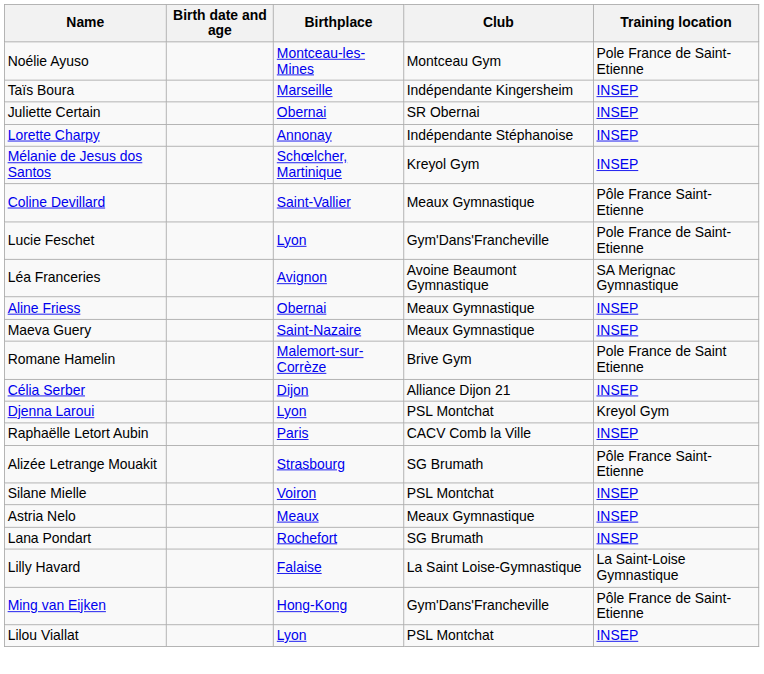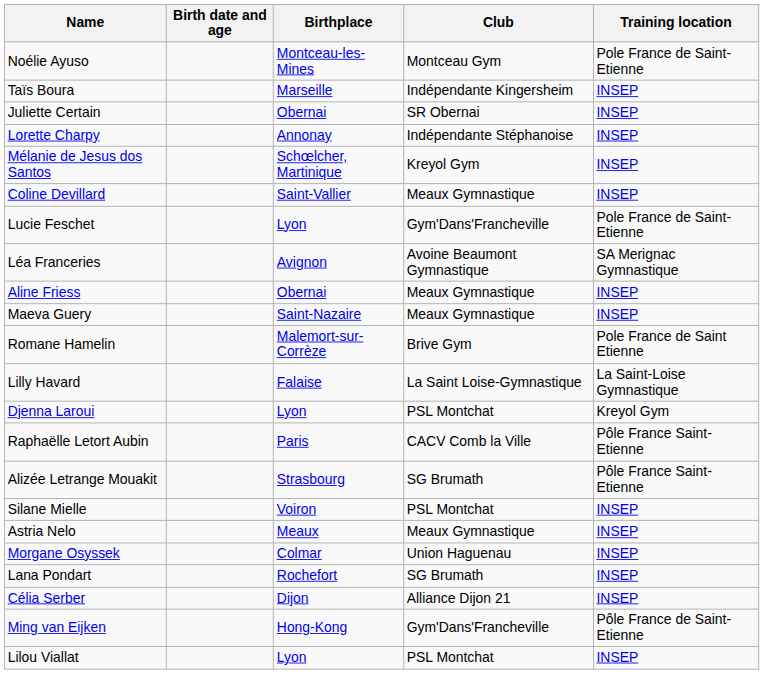Coline Devillard | Training location: Pôle France Saint-Etienne -> INSEP
rows swapped: Lilly Havard <-> Célia Serber
Raphaëlle Letort Aubin | Training location: INSEP -> Pôle France Saint-Etienne
+ row: Morgane Osyssek | Colmar | Union Haguenau | INSEP
